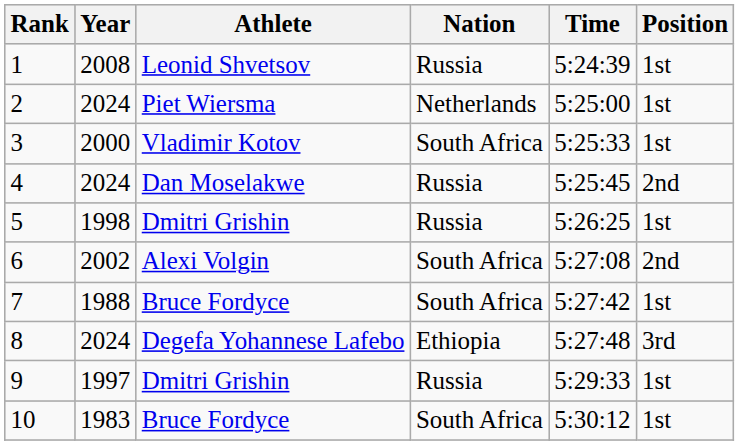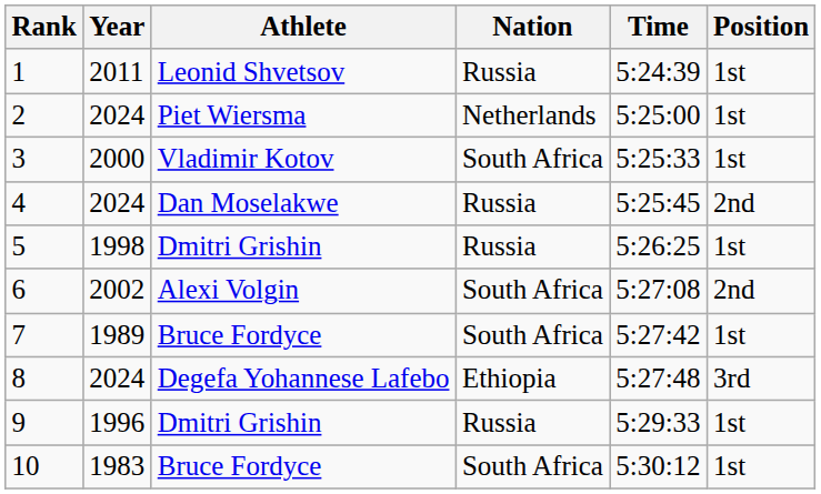1 | Year: 2008 -> 2011
7 | Year: 1988 -> 1989
9 | Year: 1997 -> 1996
